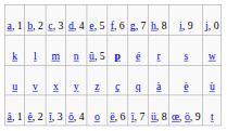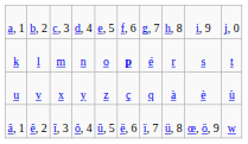k | column 5: û, 5 -> o
k | column 10: w -> t
â, 1 | column 5: o -> û, 5
â, 1 | column 10: t -> w
